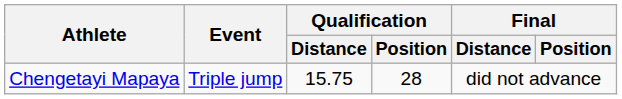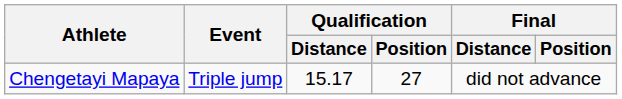Chengetayi Mapaya | Qualification / Distance: 15.75 -> 15.17
Chengetayi Mapaya | Qualification / Position: 28 -> 27
